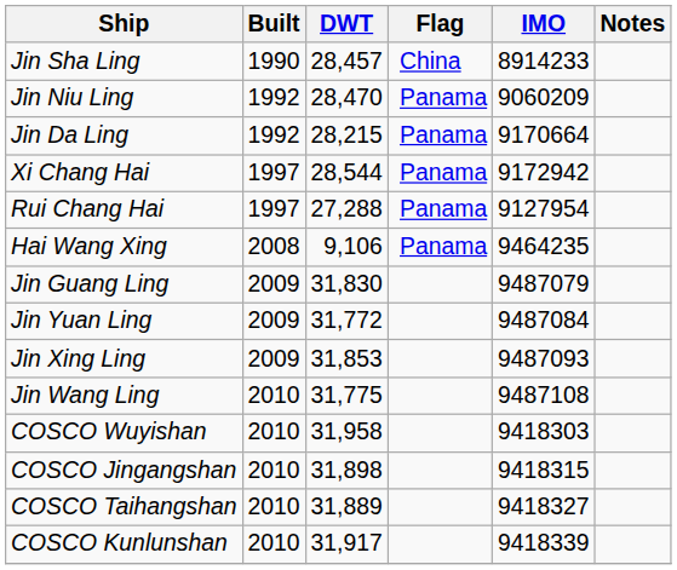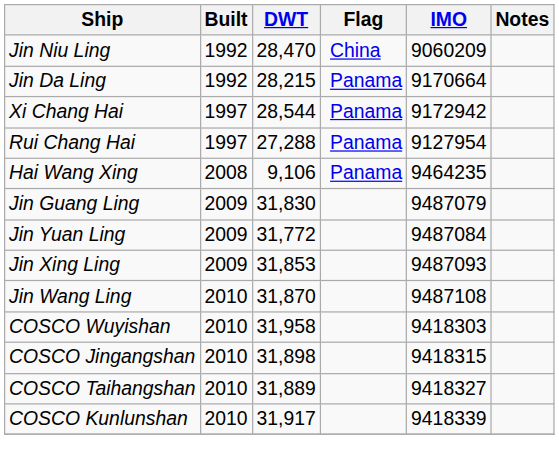- row: Jin Sha Ling | 1990 | 28,457 | China | 8914233
Jin Niu Ling | Flag: Panama -> China
Jin Wang Ling | DWT: 31,775 -> 31,870
